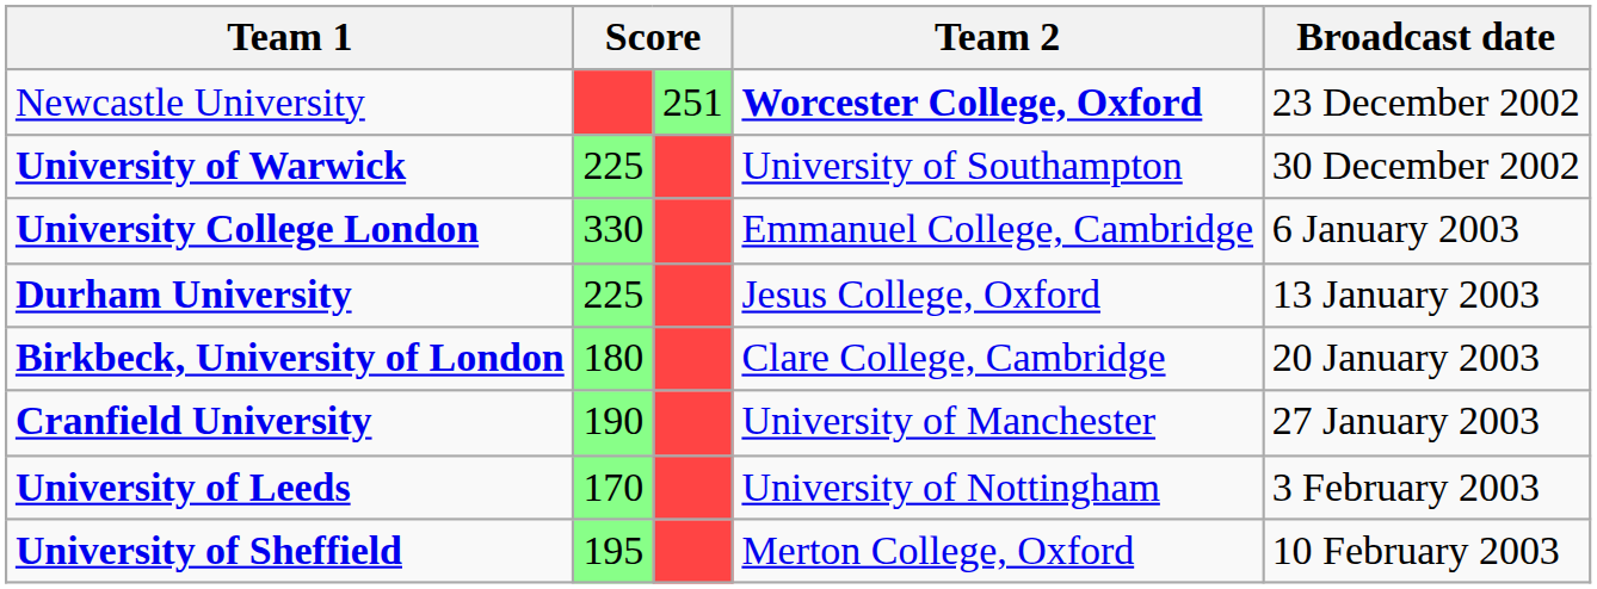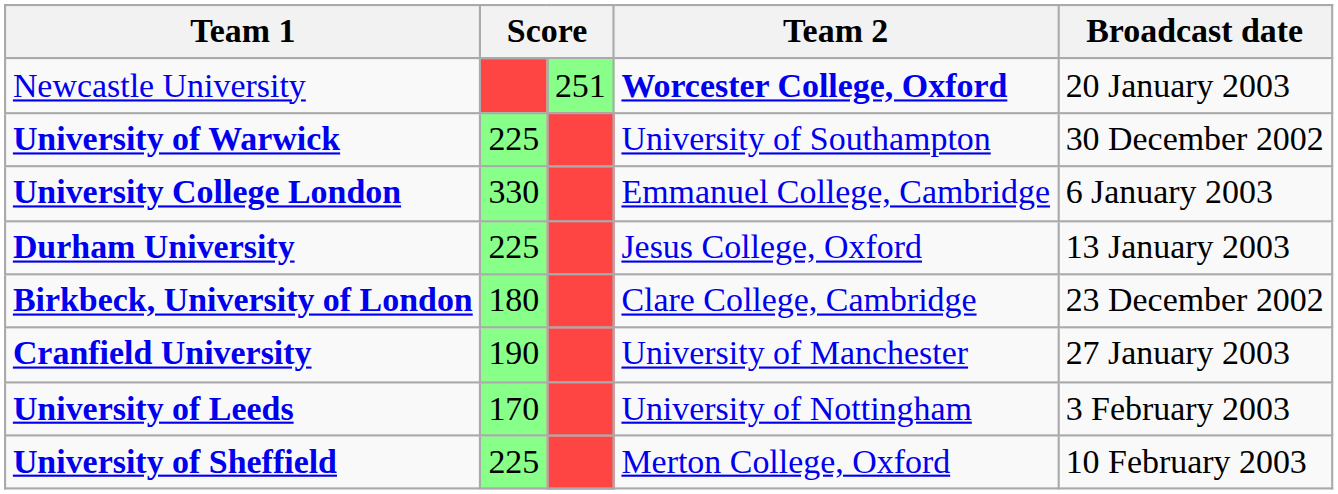Newcastle University | Broadcast date: 23 December 2002 -> 20 January 2003
Birkbeck, University of London | Broadcast date: 20 January 2003 -> 23 December 2002
University of Sheffield | column 2: 195 -> 225
